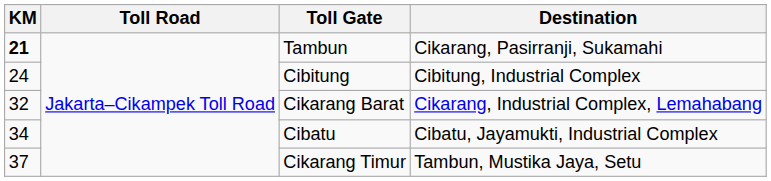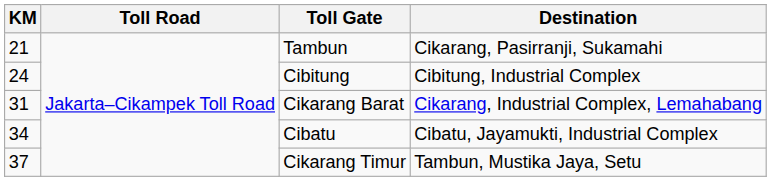Tambun | KM: bold -> normal
Cikarang Barat | KM: 32 -> 31
